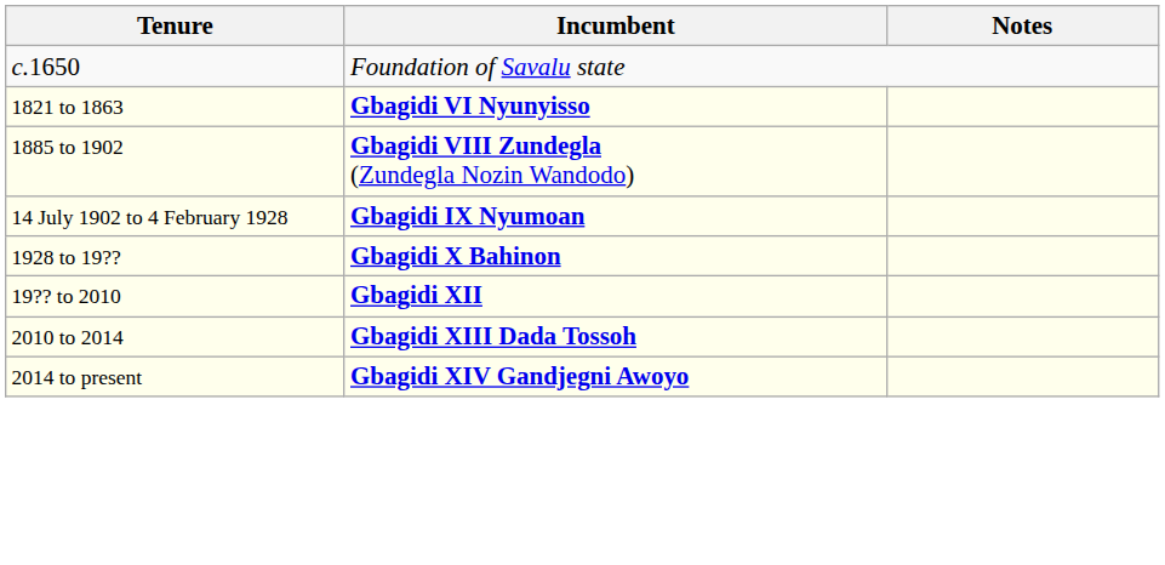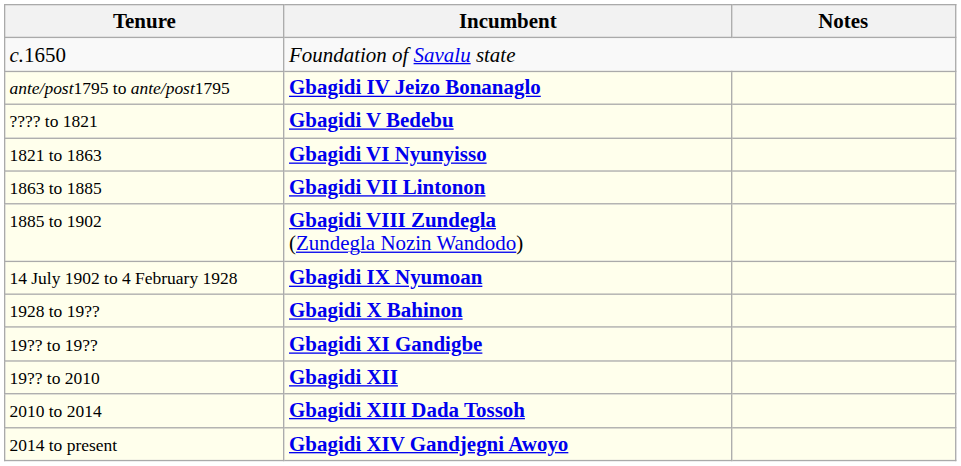+ row: ante/post1795 to ante/post1795 | Gbagidi IV Jeizo Bonanaglo
+ row: ???? to 1821 | Gbagidi V Bedebu
+ row: 1863 to 1885 | Gbagidi VII Lintonon
+ row: 19?? to 19?? | Gbagidi XI Gandigbe
